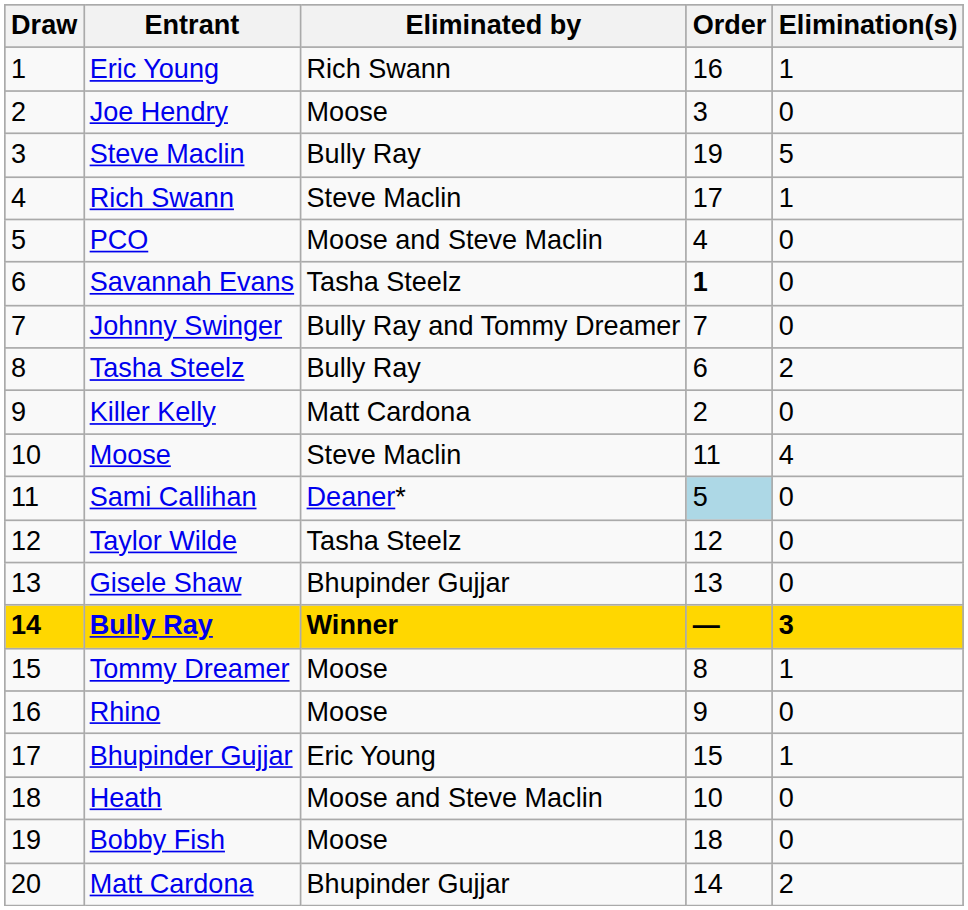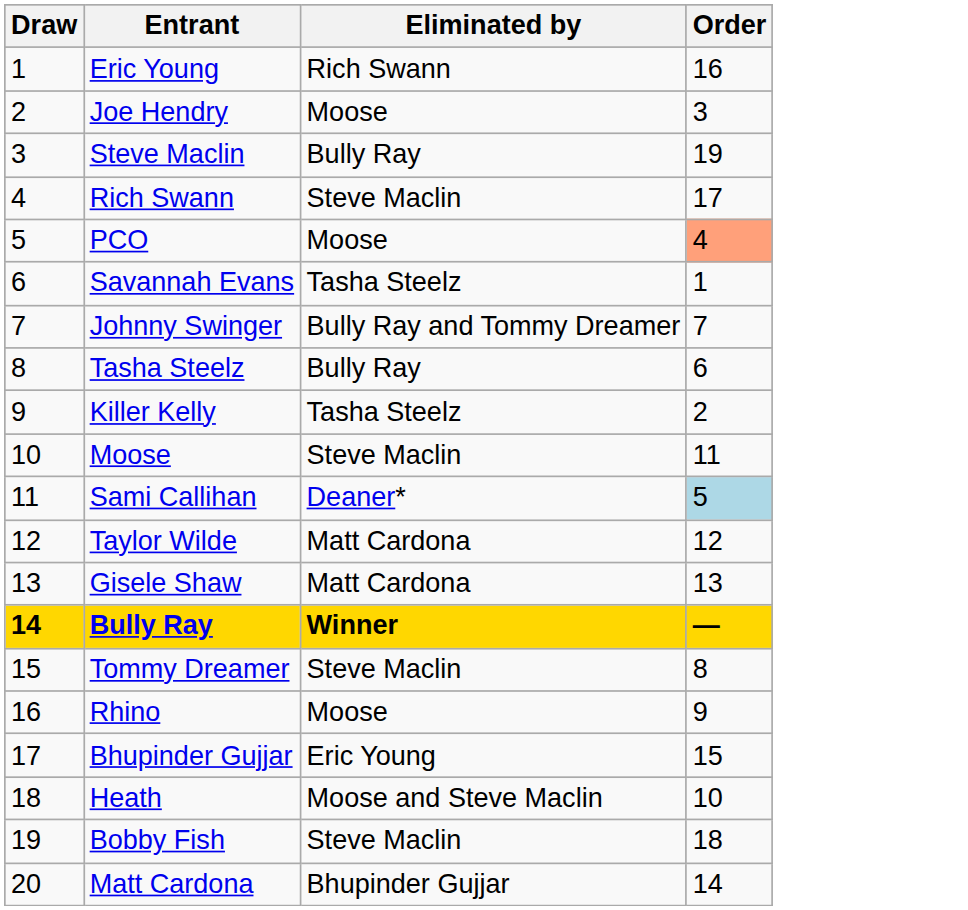- column: Elimination(s) | 1 | 0 | 5 | 1 | 0 | 0 | 0 | 2 | 0 | 4 | 0 | 0 | 0 | 3 | 1 | 0 | 1 | 0 | 0 | 2
PCO | Eliminated by: Moose and Steve Maclin -> Moose
PCO | Order: no background -> lightsalmon background
Savannah Evans | Order: bold -> normal
Killer Kelly | Eliminated by: Matt Cardona -> Tasha Steelz
Taylor Wilde | Eliminated by: Tasha Steelz -> Matt Cardona
Gisele Shaw | Eliminated by: Bhupinder Gujjar -> Matt Cardona
Tommy Dreamer | Eliminated by: Moose -> Steve Maclin
Bobby Fish | Eliminated by: Moose -> Steve Maclin
